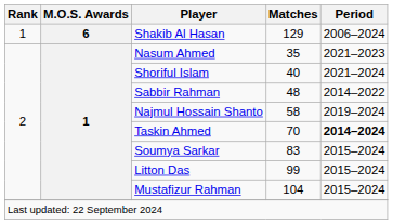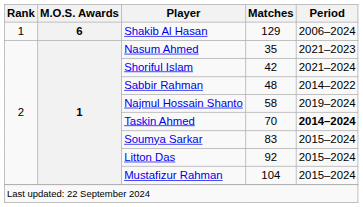Shoriful Islam | Matches: 40 -> 42
Litton Das | Matches: 99 -> 92
